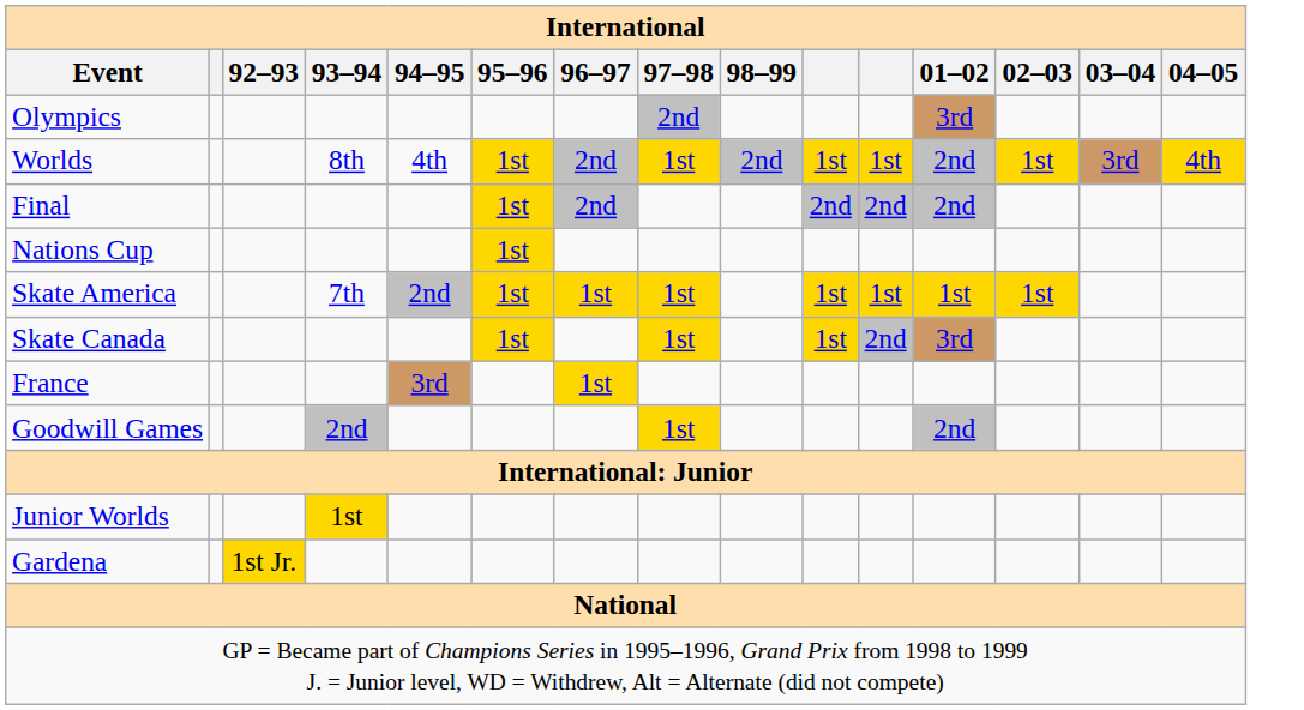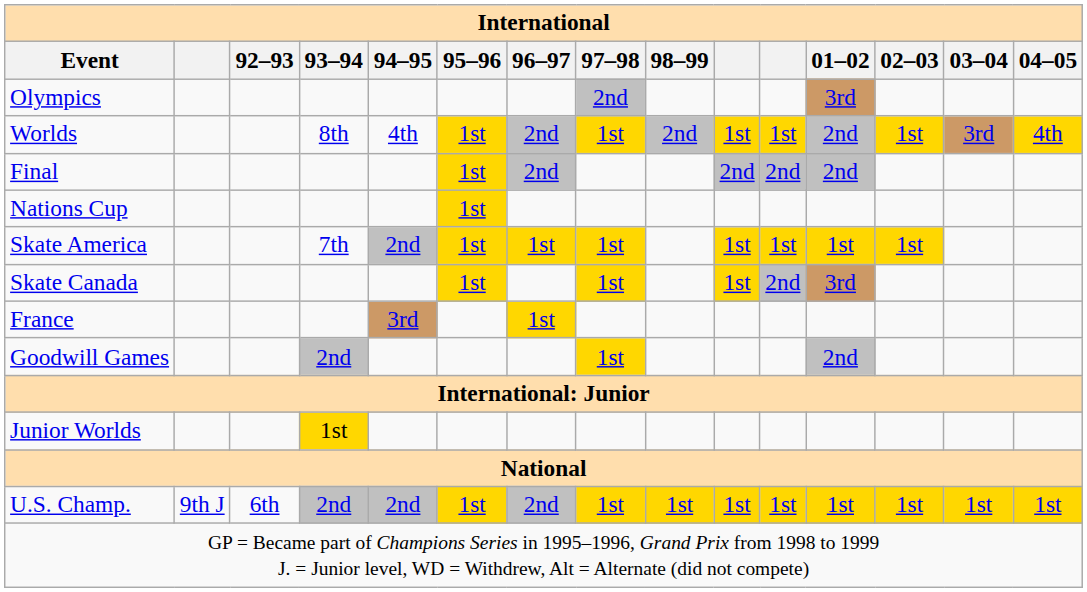- row: Gardena | 1st Jr.
+ row: U.S. Champ. | 9th J | 6th | 2nd | 2nd | 1st | 2nd | 1st | 1st | 1st | 1st | 1st | 1st | 1st | 1st
